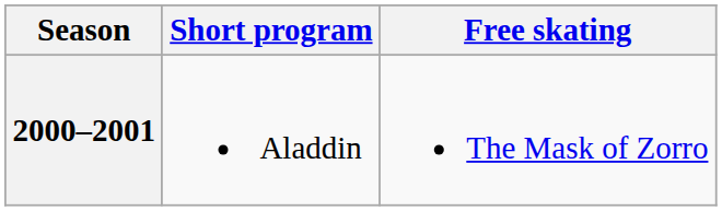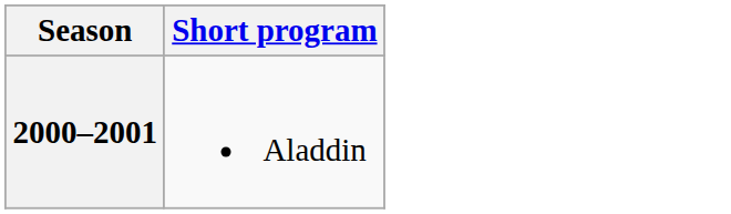- column: Free skating | The Mask of Zorro
